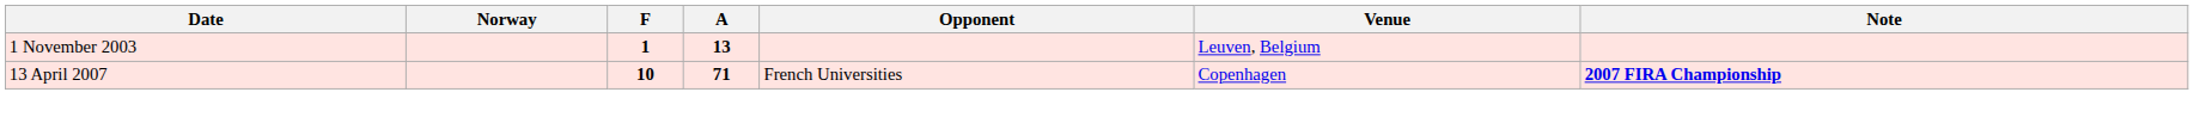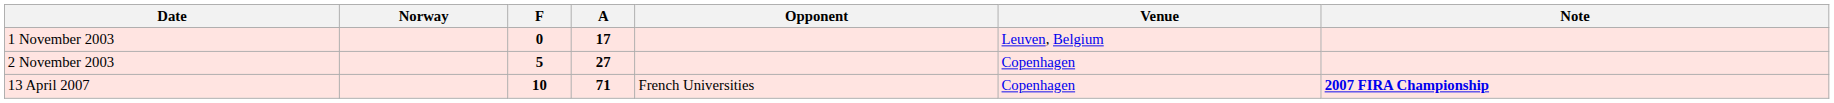1 November 2003 | F: 1 -> 0
1 November 2003 | A: 13 -> 17
+ row: 2 November 2003 | 5 | 27 | Copenhagen
